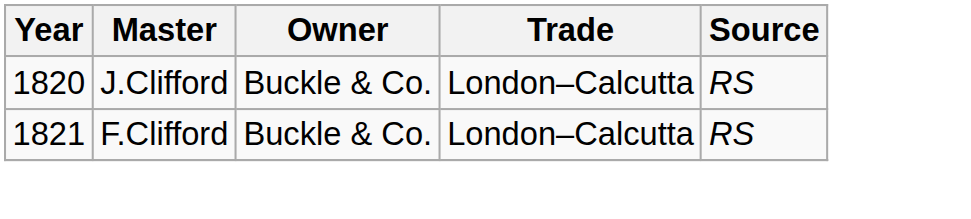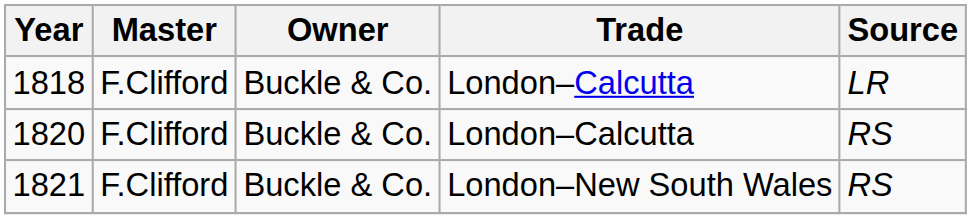+ row: 1818 | F.Clifford | Buckle & Co. | London–Calcutta | LR
1820 | Master: J.Clifford -> F.Clifford
1821 | Trade: London–Calcutta -> London–New South Wales
